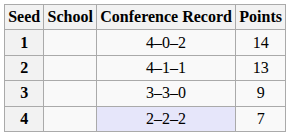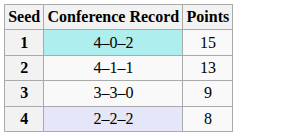- column: School
1 | Conference Record: no background -> paleturquoise background
1 | Points: 14 -> 15
4 | Points: 7 -> 8
